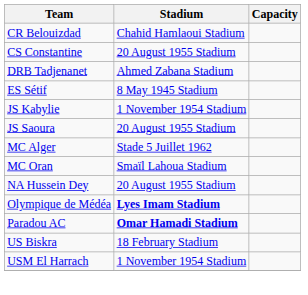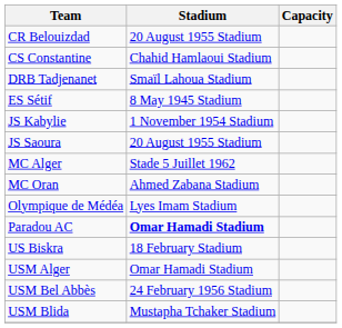CR Belouizdad | Stadium: Chahid Hamlaoui Stadium -> 20 August 1955 Stadium
CS Constantine | Stadium: 20 August 1955 Stadium -> Chahid Hamlaoui Stadium
DRB Tadjenanet | Stadium: Ahmed Zabana Stadium -> Smaïl Lahoua Stadium
MC Oran | Stadium: Smaïl Lahoua Stadium -> Ahmed Zabana Stadium
- row: NA Hussein Dey | 20 August 1955 Stadium
Olympique de Médéa | Stadium: bold -> normal
+ row: USM Alger | Omar Hamadi Stadium
+ row: USM Bel Abbès | 24 February 1956 Stadium
+ row: USM Blida | Mustapha Tchaker Stadium
- row: USM El Harrach | 1 November 1954 Stadium
